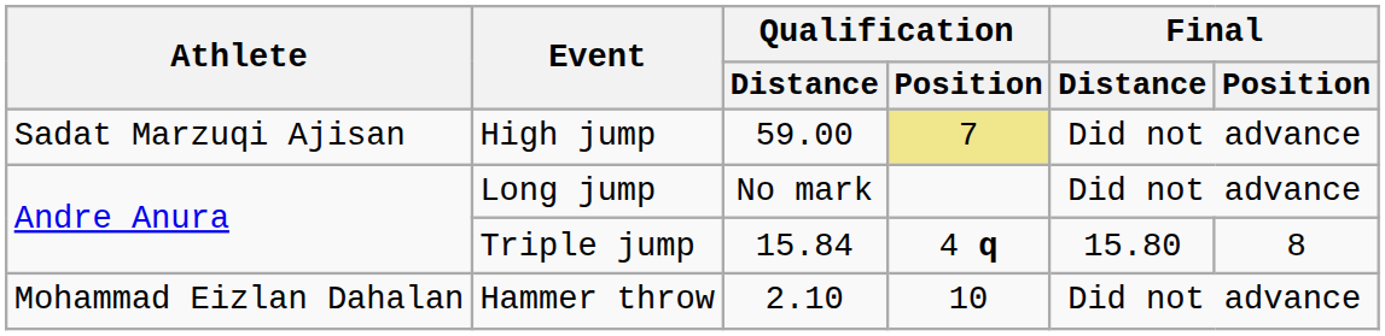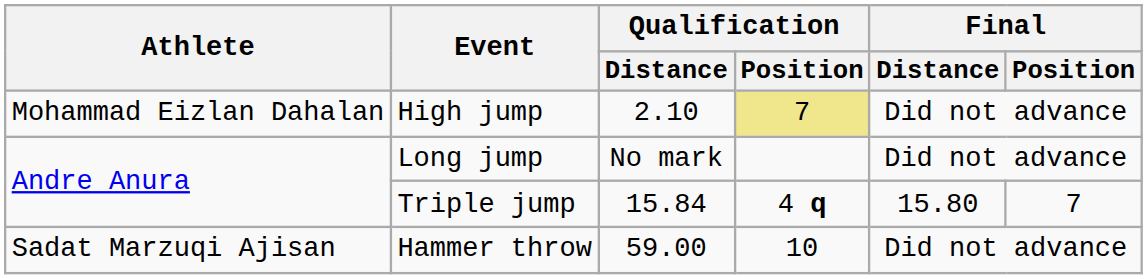High jump | Athlete: Sadat Marzuqi Ajisan -> Mohammad Eizlan Dahalan
High jump | Qualification / Distance: 59.00 -> 2.10
Triple jump | Final / Position: 8 -> 7
Hammer throw | Athlete: Mohammad Eizlan Dahalan -> Sadat Marzuqi Ajisan
Hammer throw | Qualification / Distance: 2.10 -> 59.00
